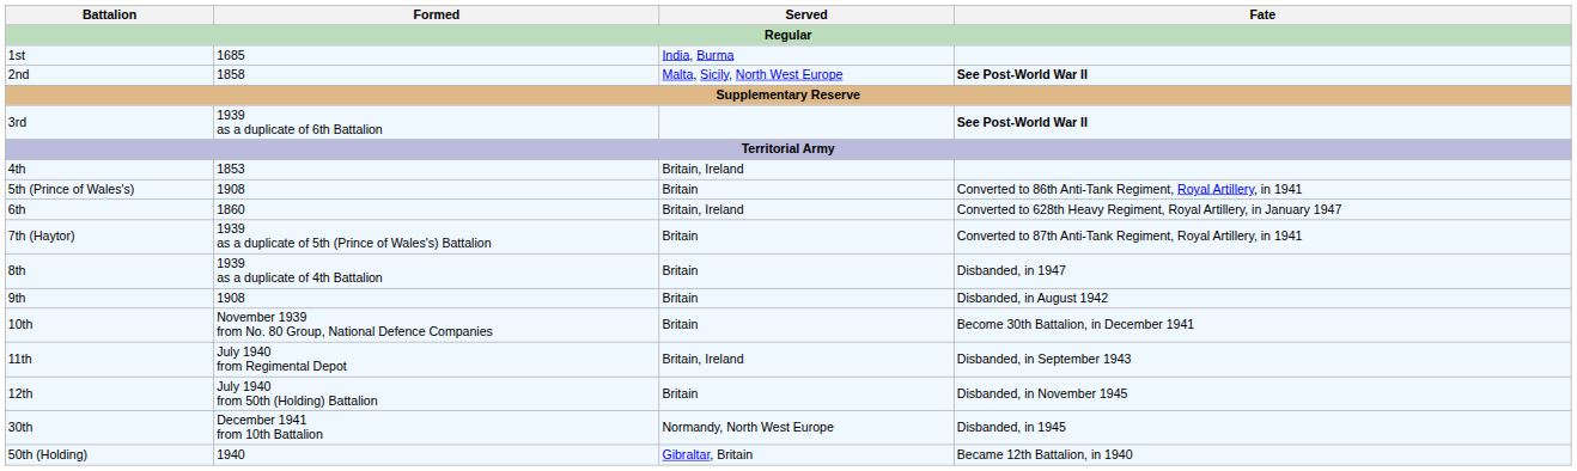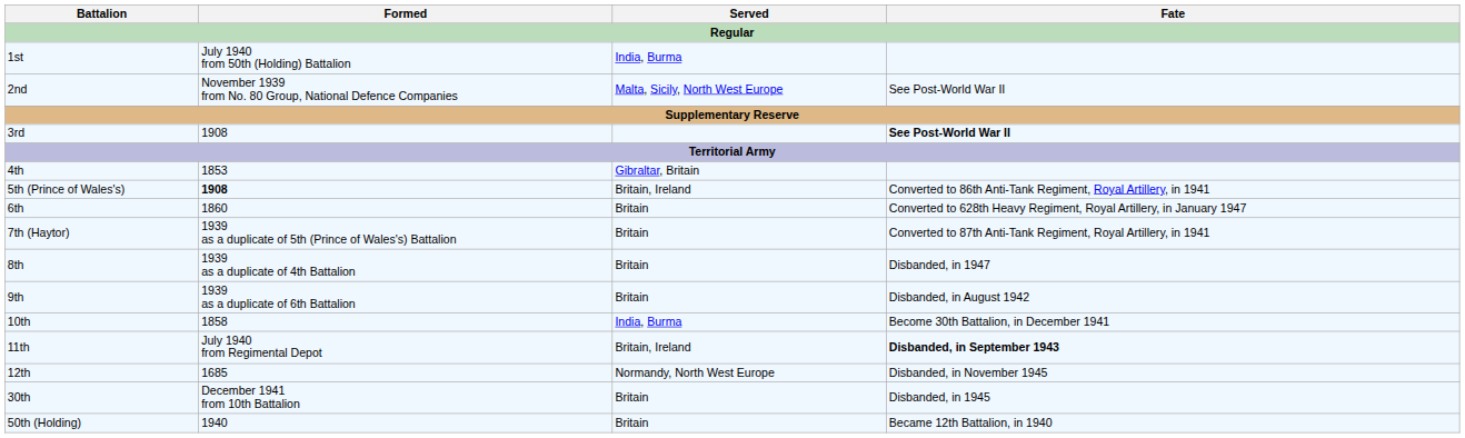1st | Formed: 1685 -> July 1940 from 50th (Holding) Battalion
2nd | Formed: 1858 -> November 1939 from No. 80 Group, National Defence Companies
2nd | Fate: bold -> normal
3rd | Formed: 1939 as a duplicate of 6th Battalion -> 1908
4th | Served: Britain, Ireland -> Gibraltar, Britain
5th (Prince of Wales's) | Formed: normal -> bold
5th (Prince of Wales's) | Served: Britain -> Britain, Ireland
6th | Served: Britain, Ireland -> Britain
9th | Formed: 1908 -> 1939 as a duplicate of 6th Battalion
10th | Formed: November 1939 from No. 80 Group, National Defence Companies -> 1858
10th | Served: Britain -> India, Burma
11th | Fate: normal -> bold
12th | Formed: July 1940 from 50th (Holding) Battalion -> 1685
12th | Served: Britain -> Normandy, North West Europe
30th | Served: Normandy, North West Europe -> Britain
50th (Holding) | Served: Gibraltar, Britain -> Britain
